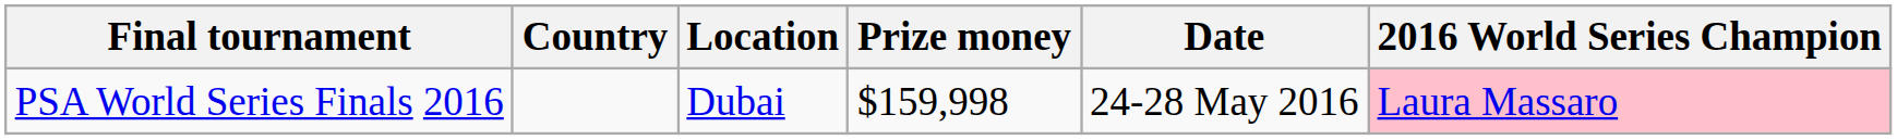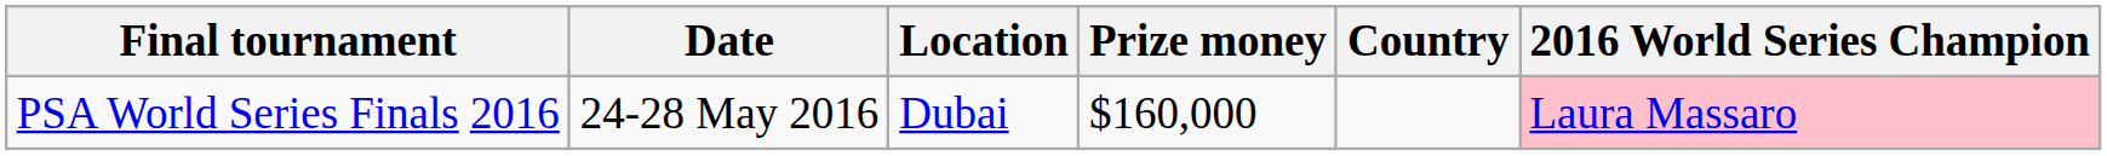columns swapped: Country <-> Date
PSA World Series Finals 2016 | Prize money: $159,998 -> $160,000
